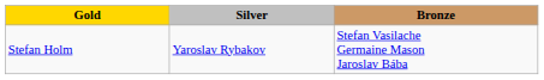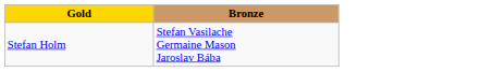- column: Silver | Yaroslav Rybakov
